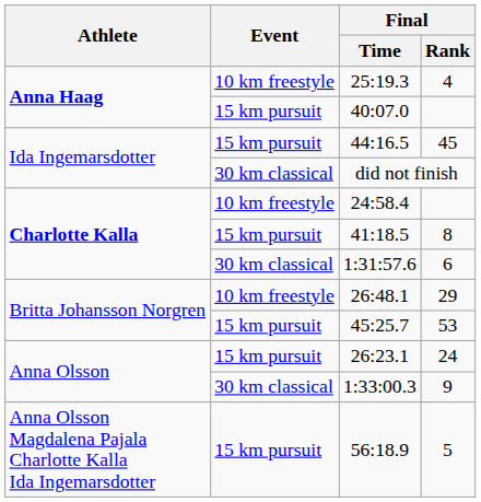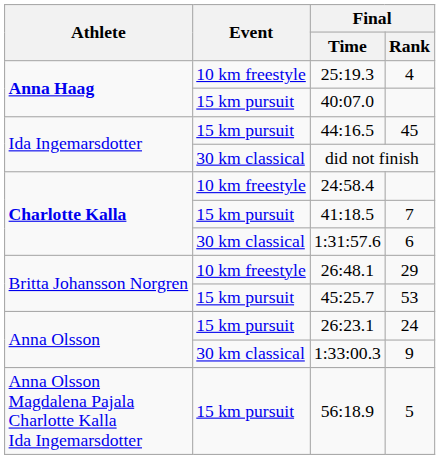41:18.5 | Final / Rank: 8 -> 7
